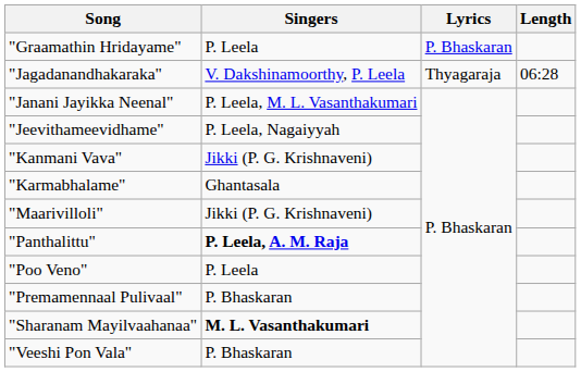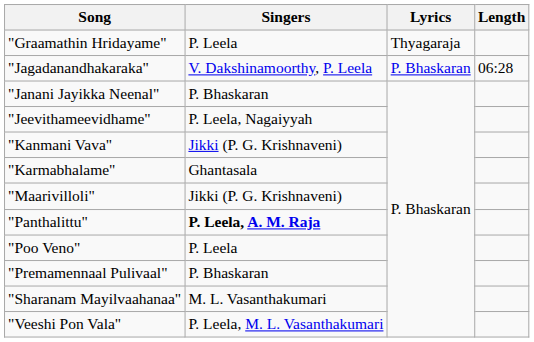"Graamathin Hridayame" | Lyrics: P. Bhaskaran -> Thyagaraja
"Jagadanandhakaraka" | Lyrics: Thyagaraja -> P. Bhaskaran
"Janani Jayikka Neenal" | Singers: P. Leela, M. L. Vasanthakumari -> P. Bhaskaran
"Sharanam Mayilvaahanaa" | Singers: bold -> normal
"Veeshi Pon Vala" | Singers: P. Bhaskaran -> P. Leela, M. L. Vasanthakumari
